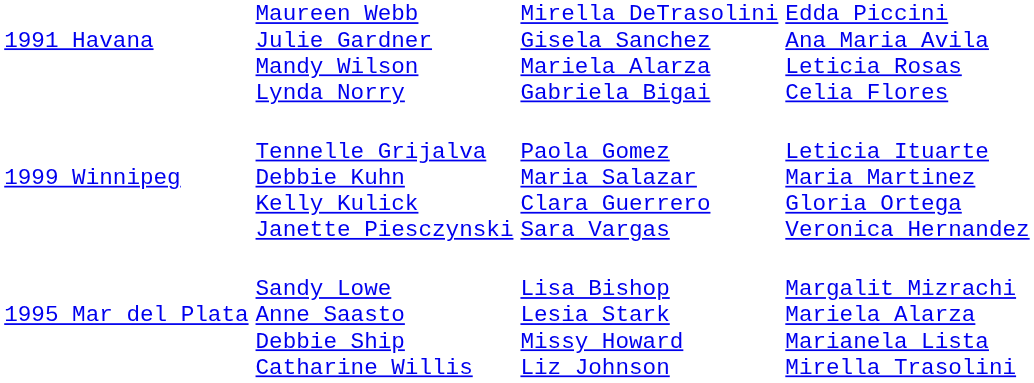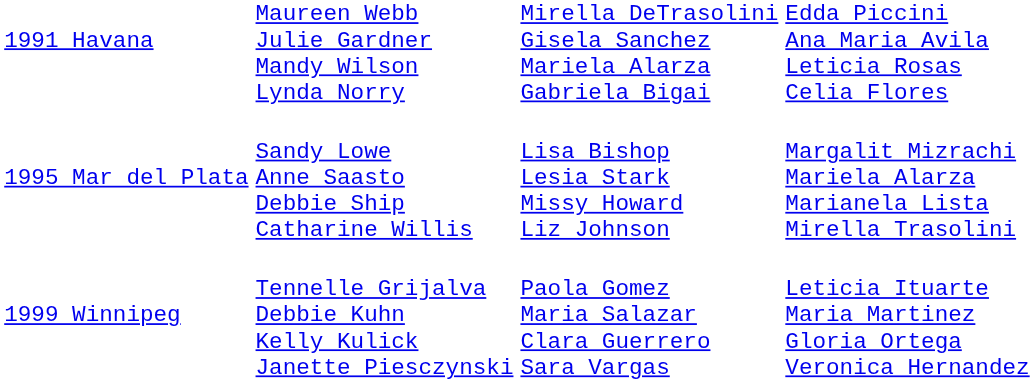rows swapped: 1995 Mar del Plata <-> 1999 Winnipeg
